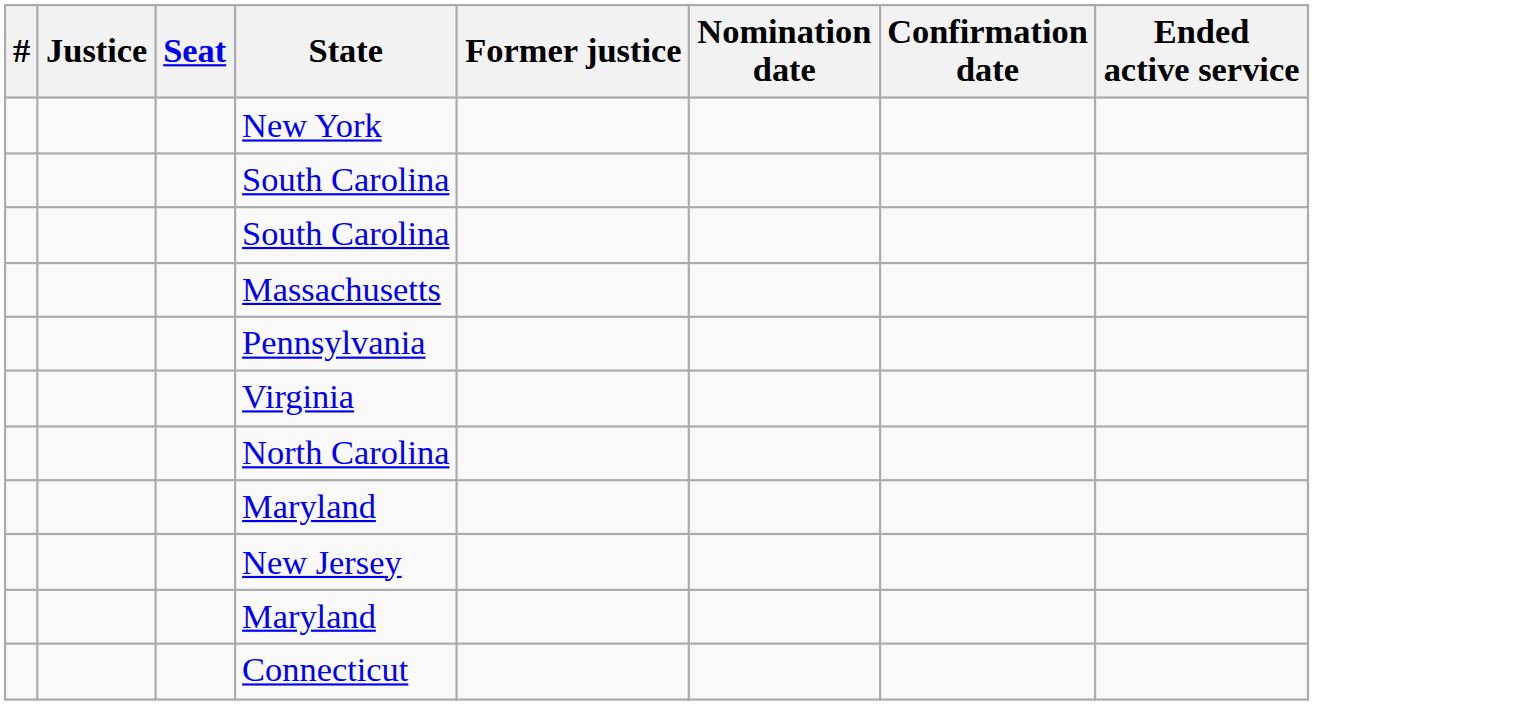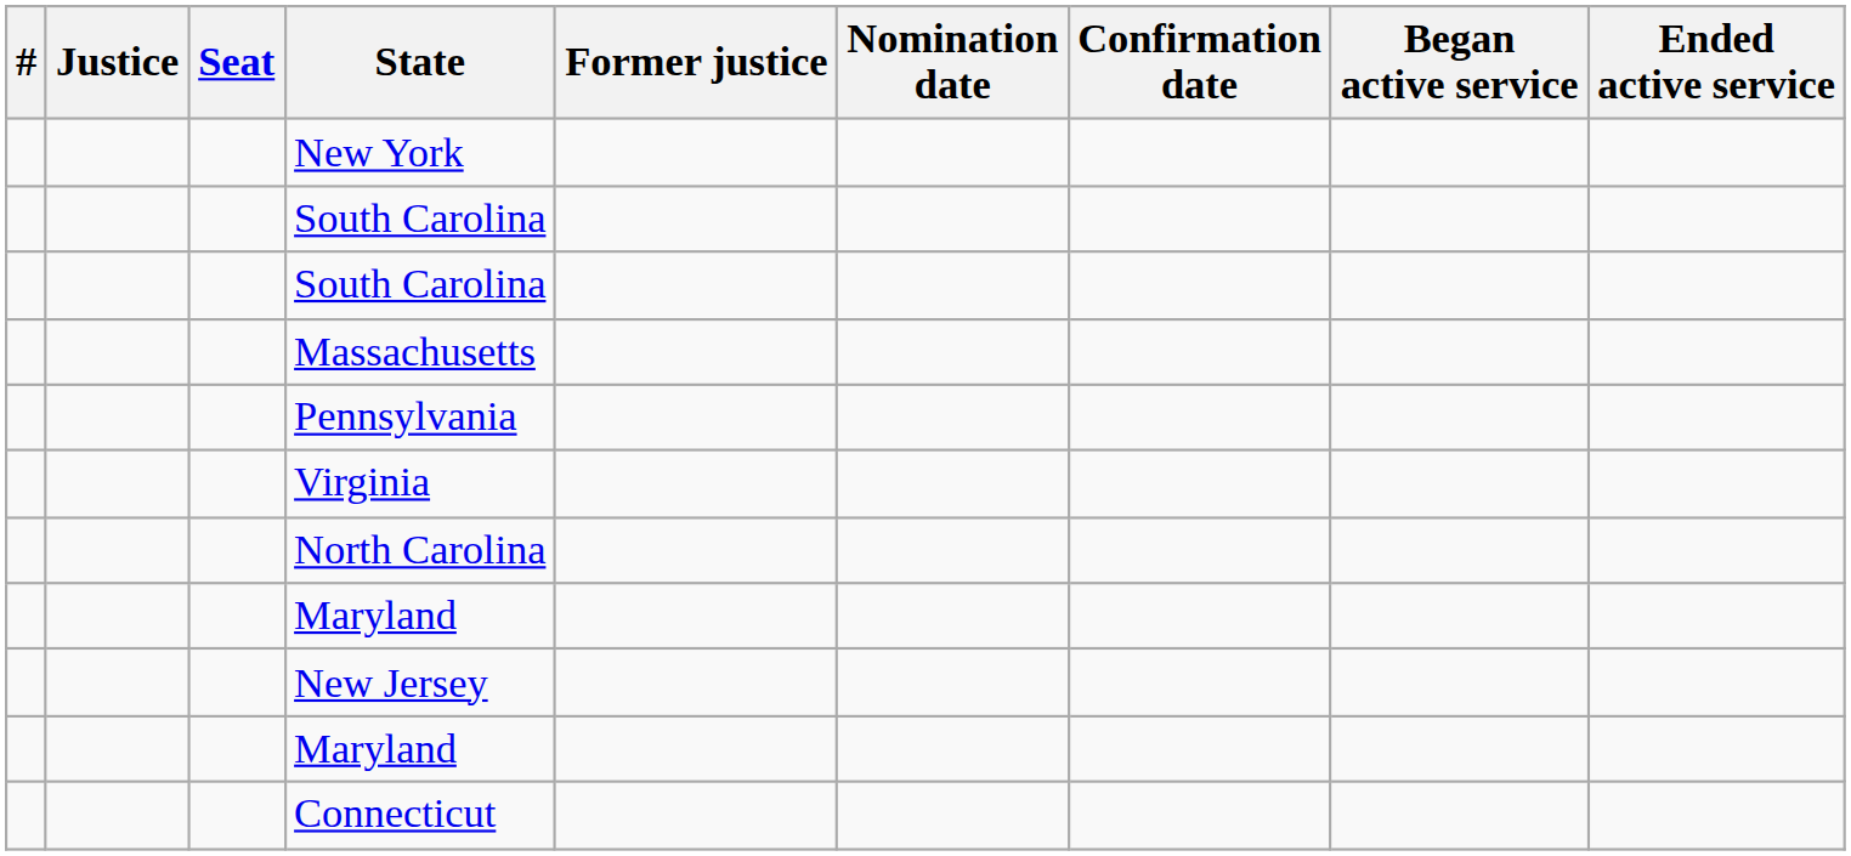+ column: Began active service
